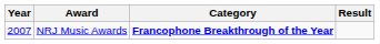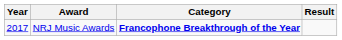NRJ Music Awards | Year: 2007 -> 2017
